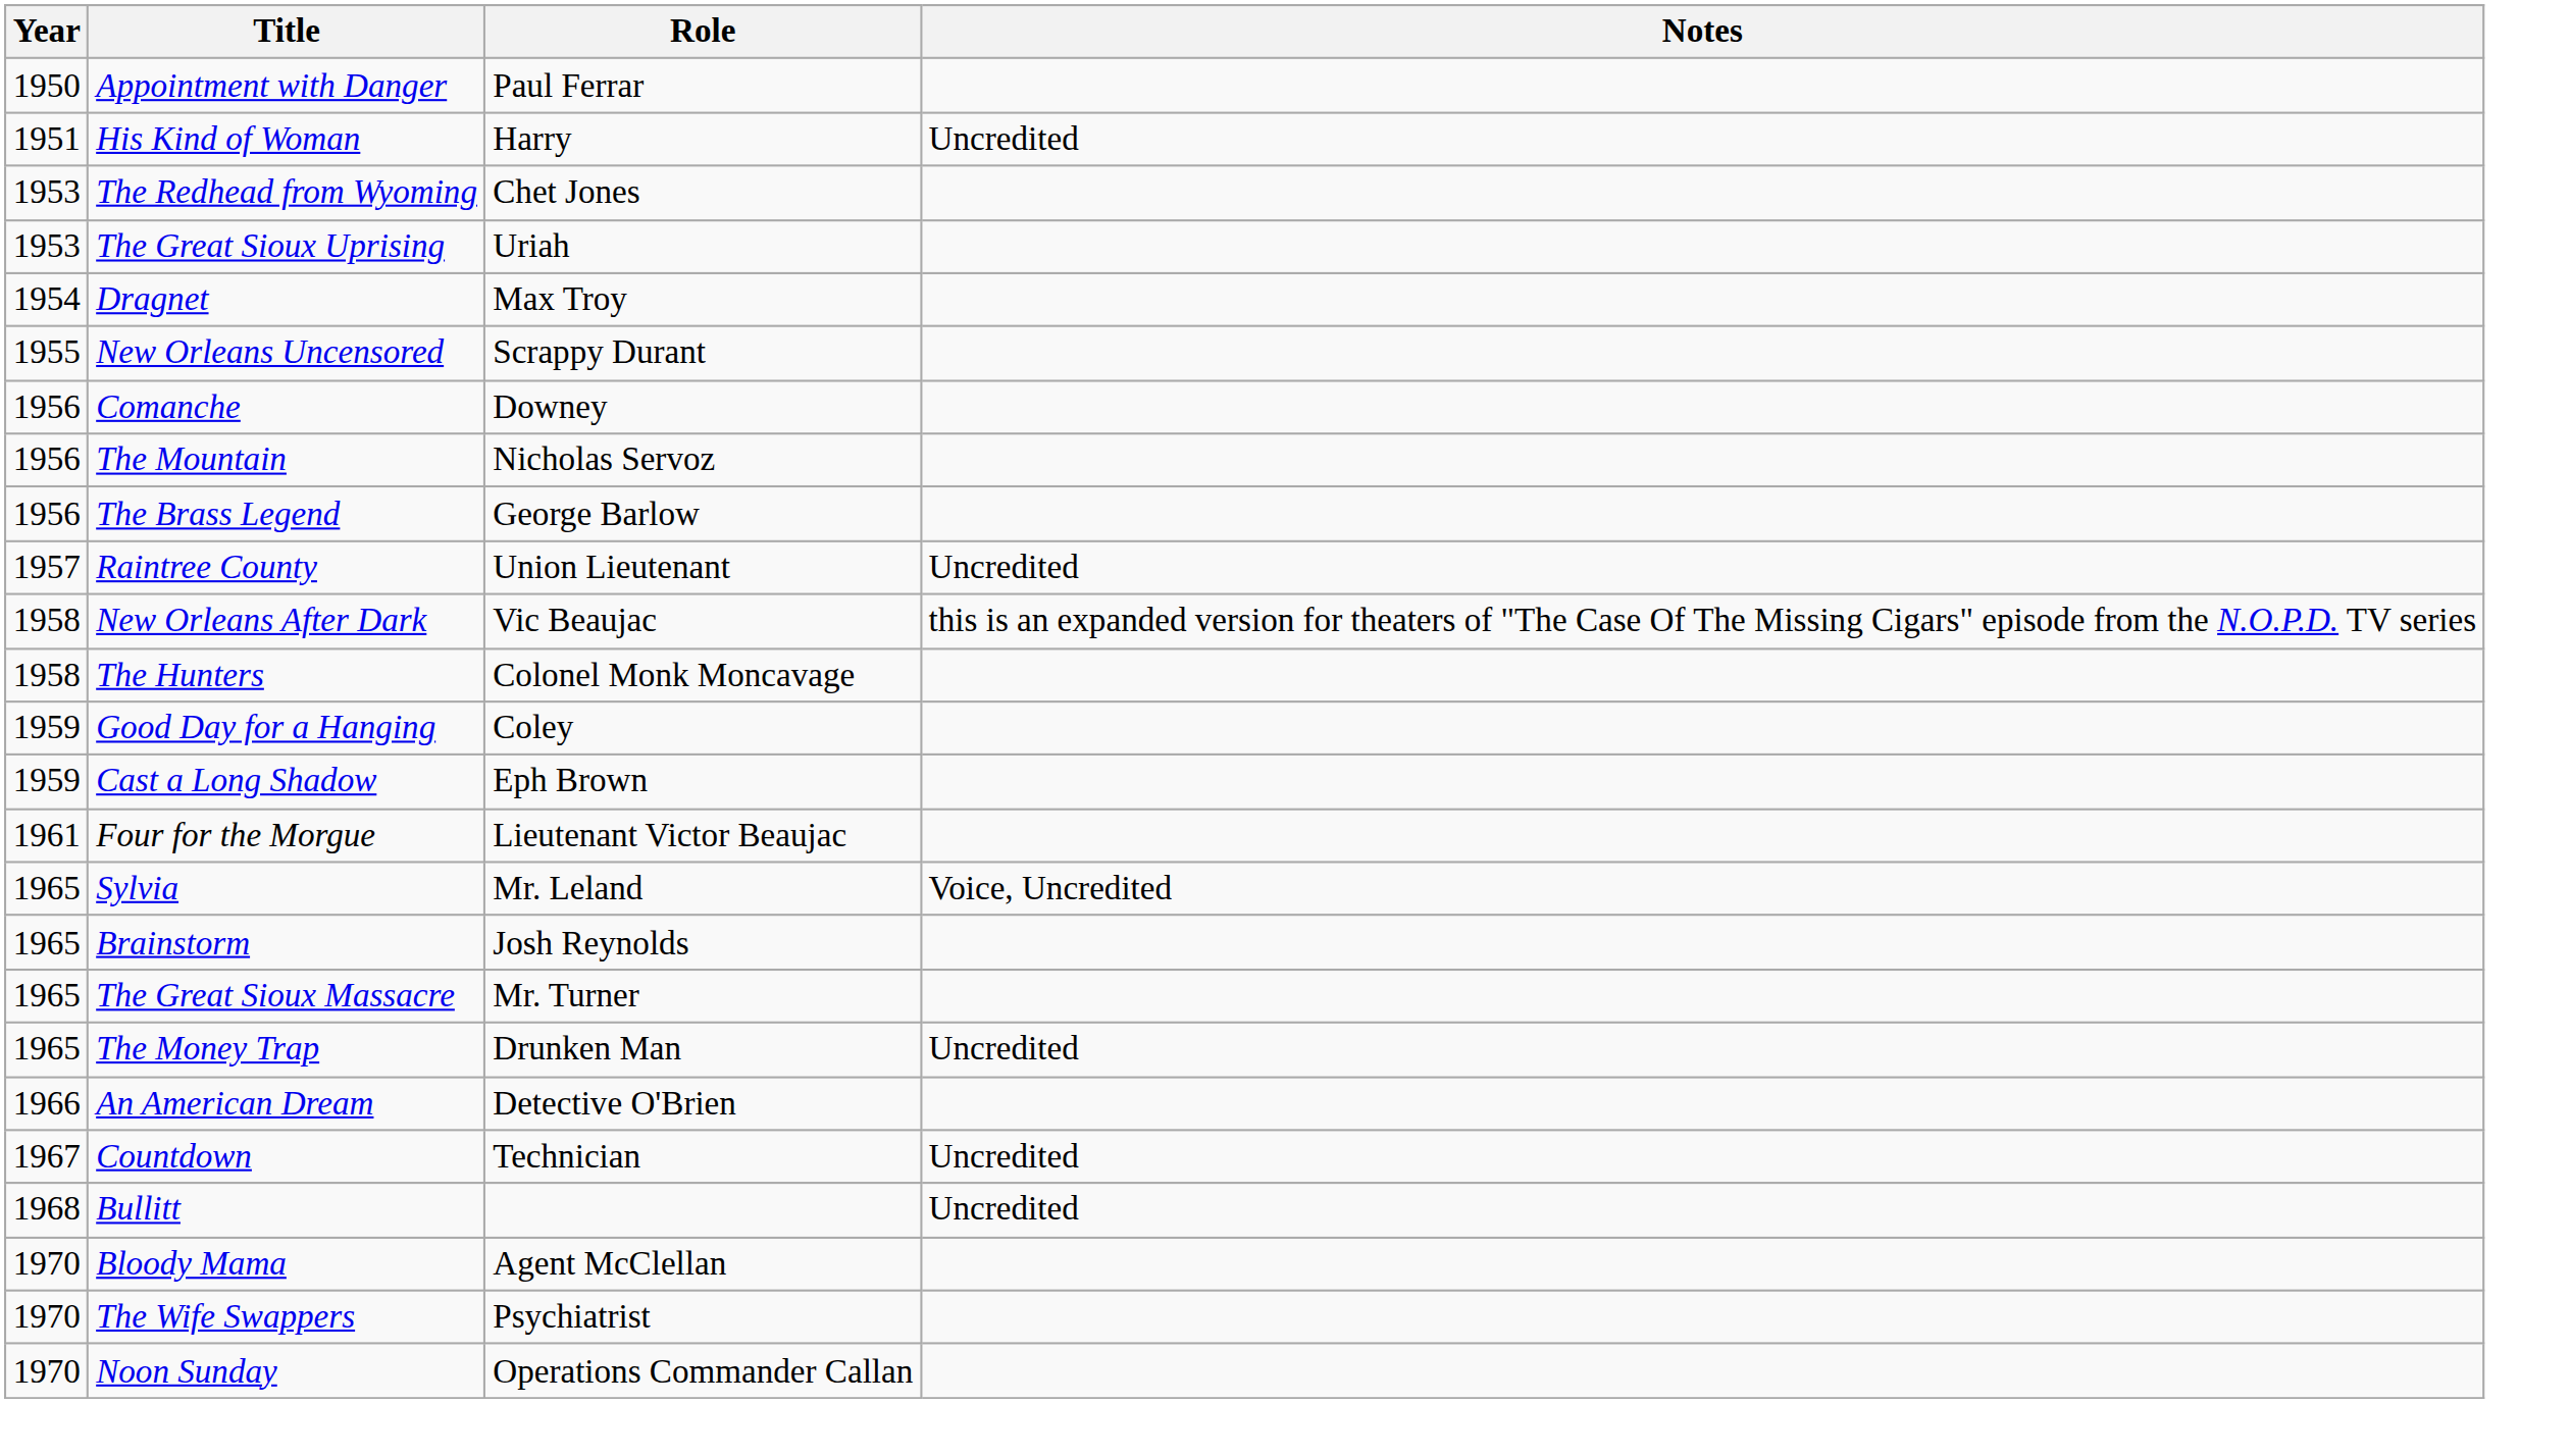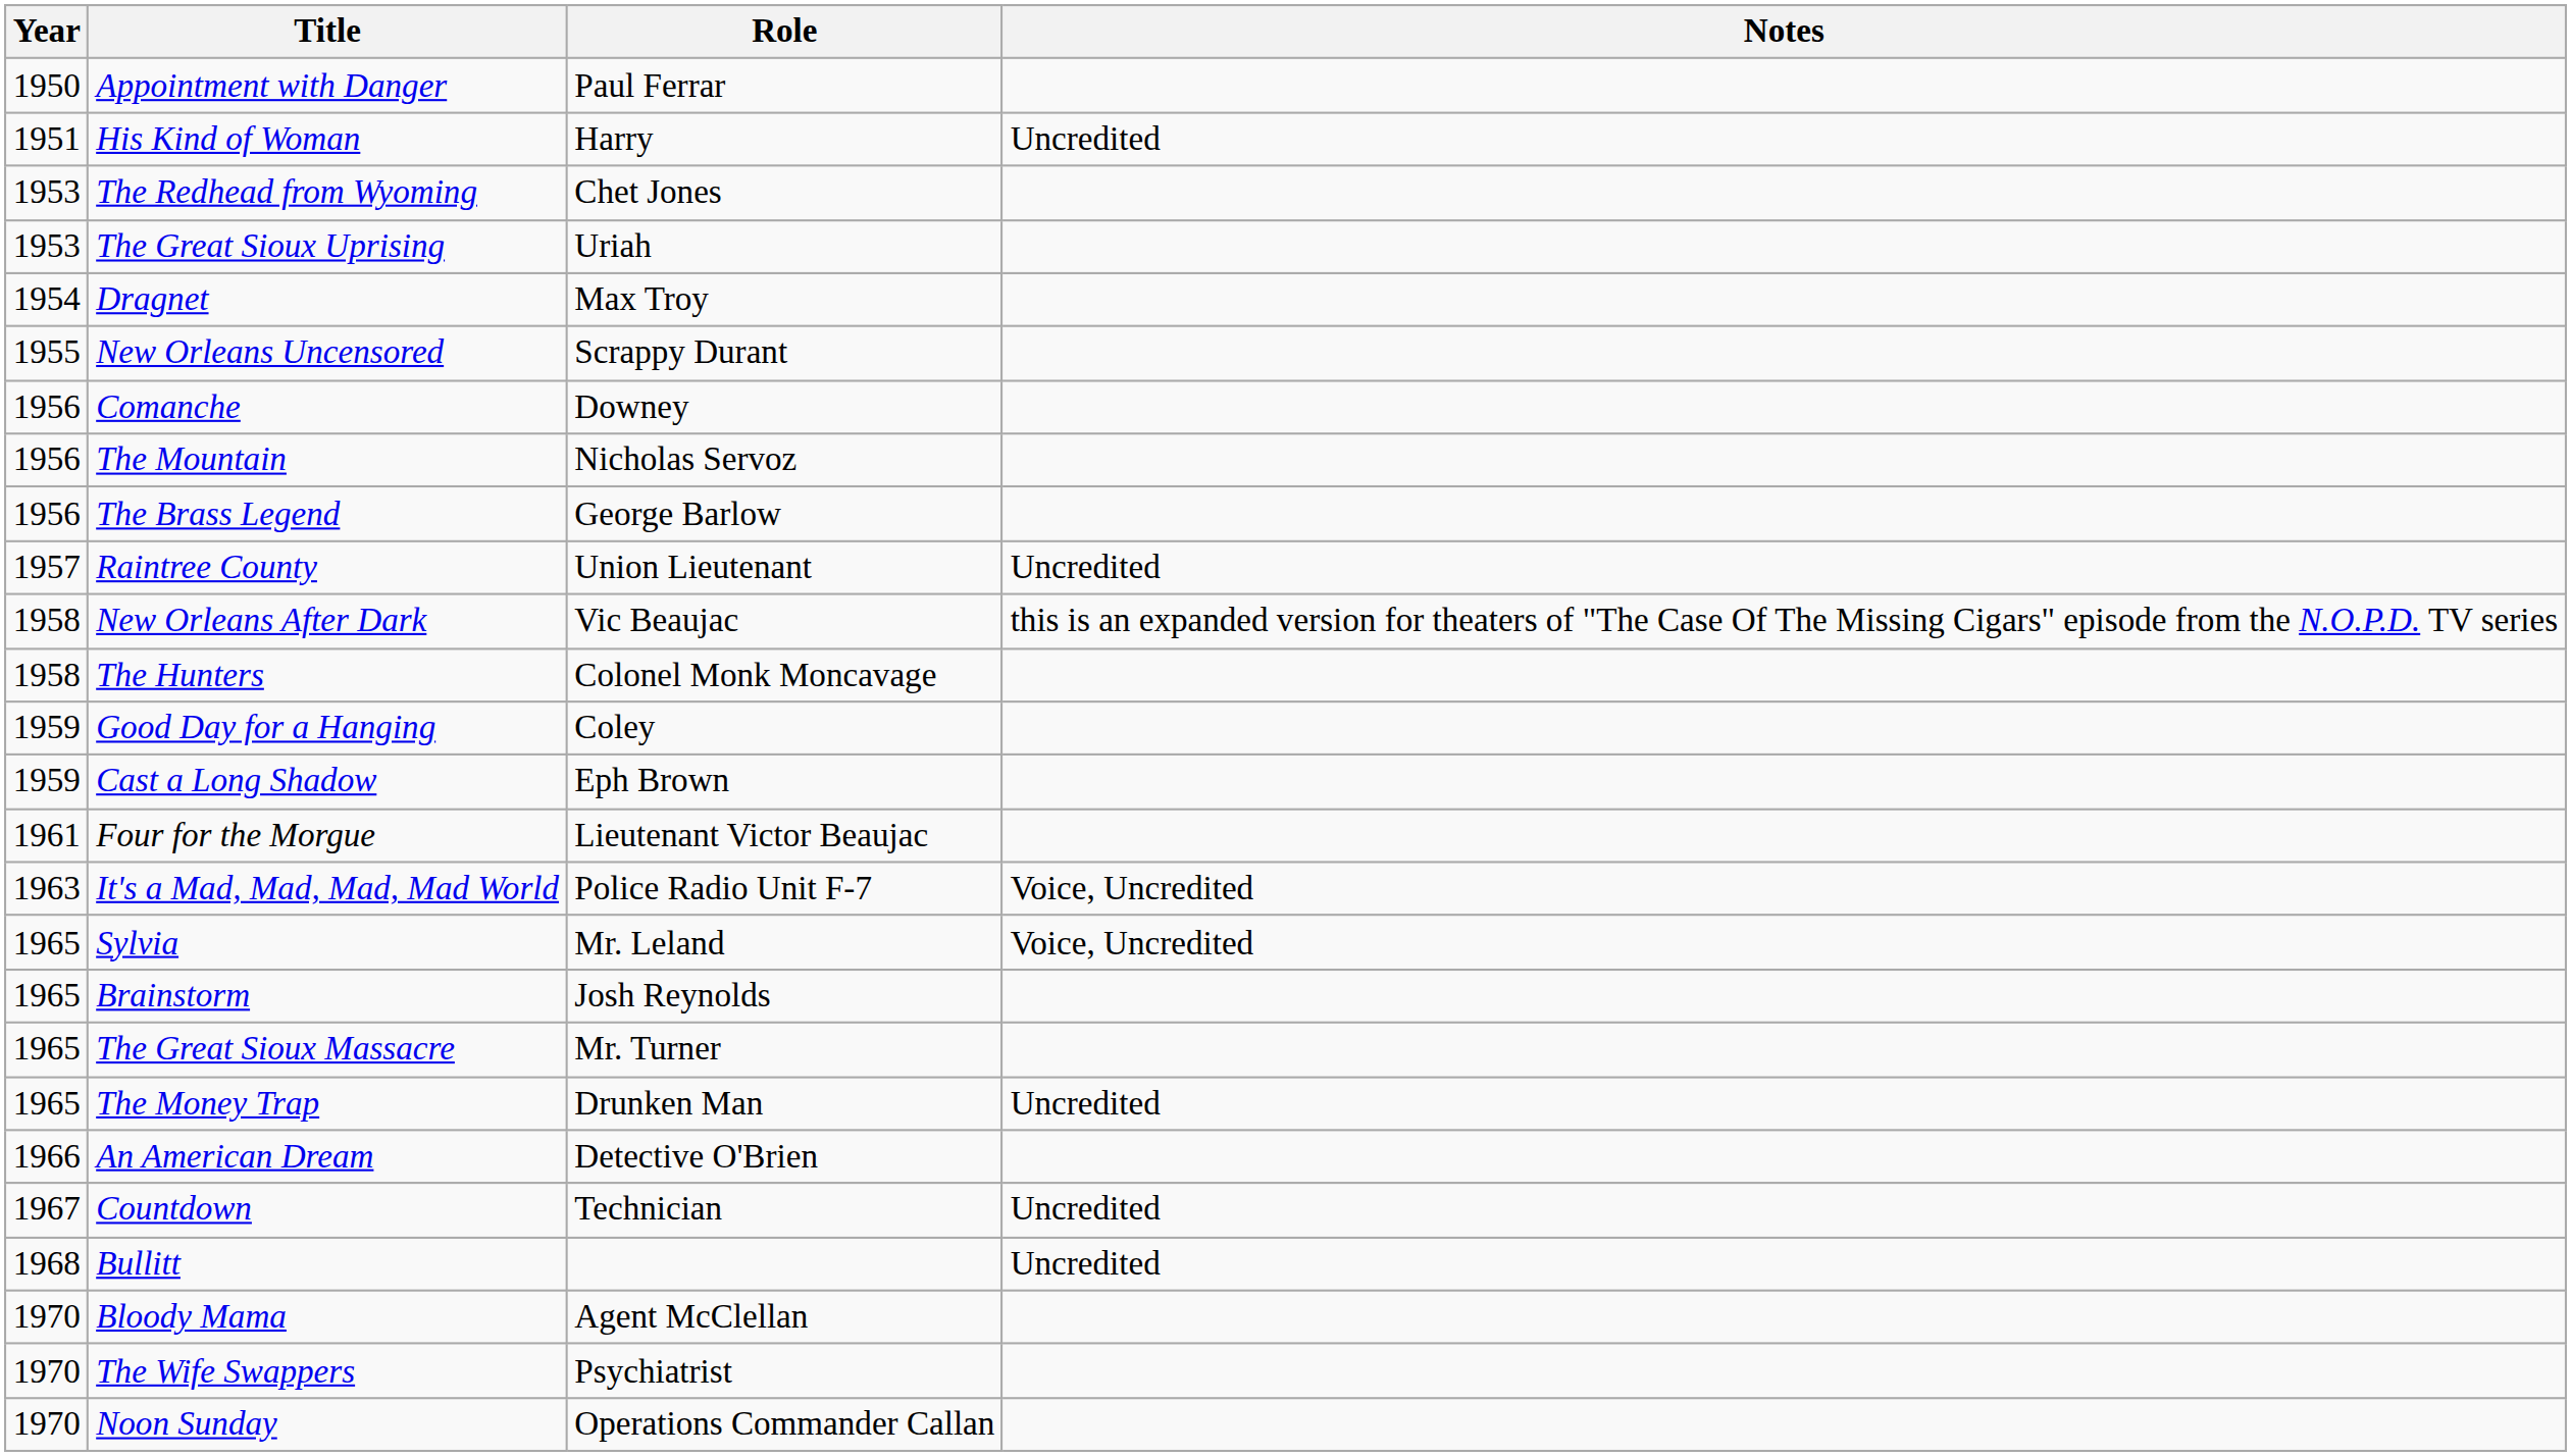+ row: 1963 | It's a Mad, Mad, Mad, Mad World | Police Radio Unit F-7 | Voice, Uncredited
